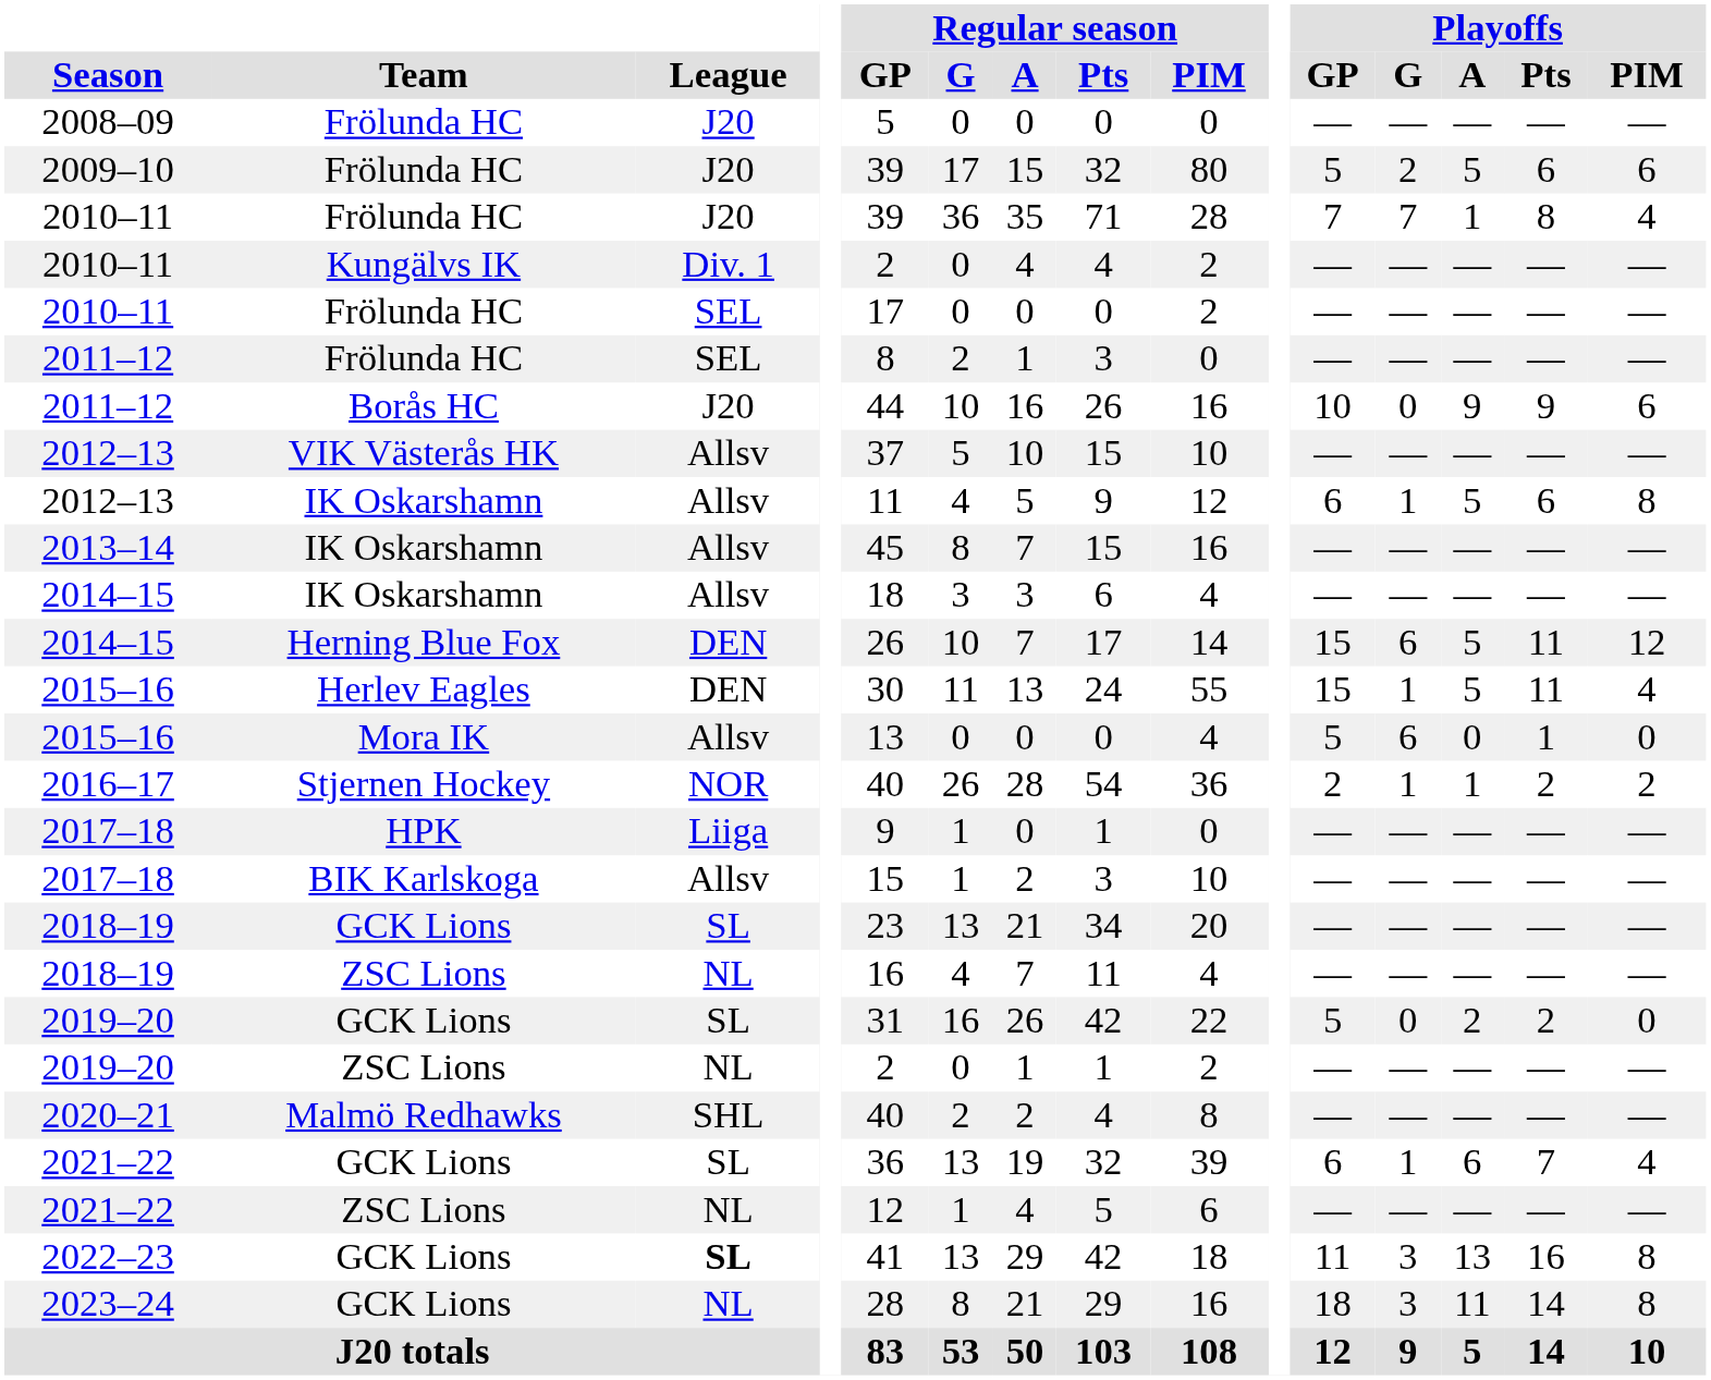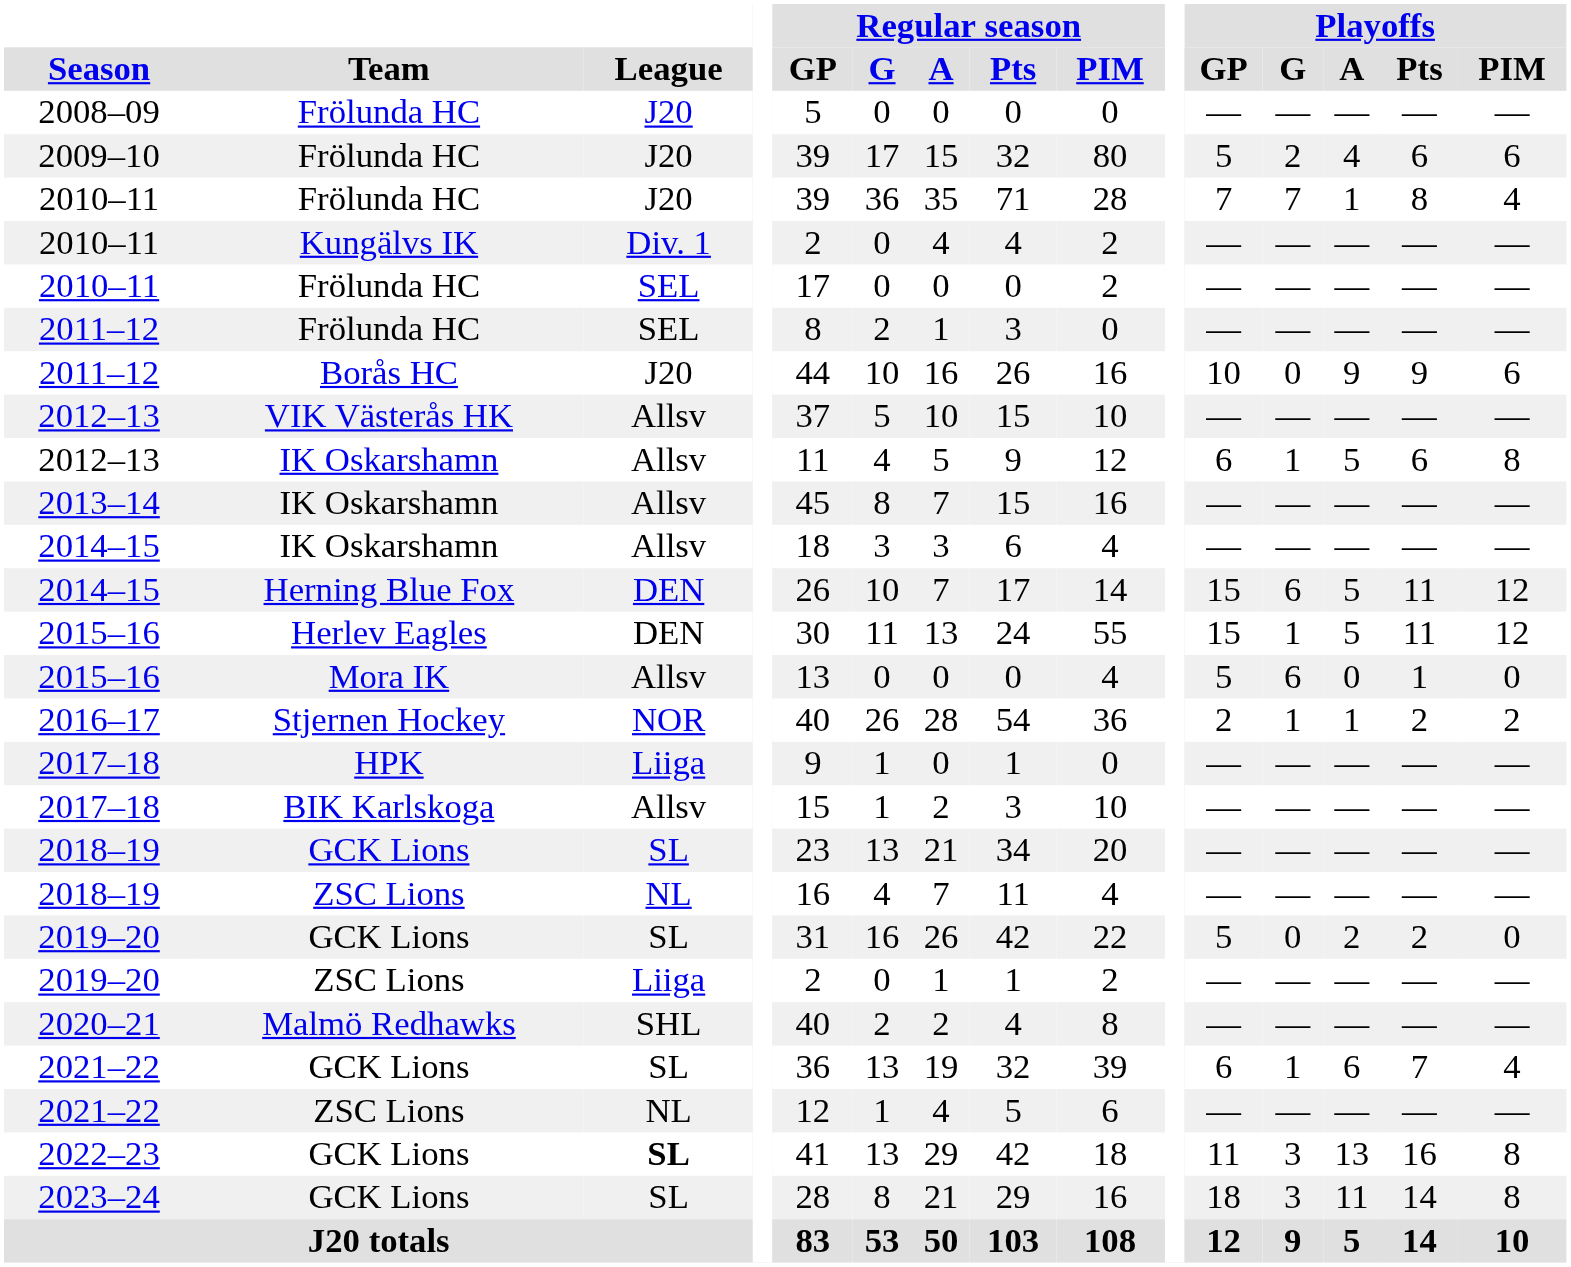2009–10 | Playoffs / A: 5 -> 4
2015–16 / Herlev Eagles | Playoffs / PIM: 4 -> 12
2019–20 / ZSC Lions | League: NL -> Liiga
2023–24 | League: NL -> SL
